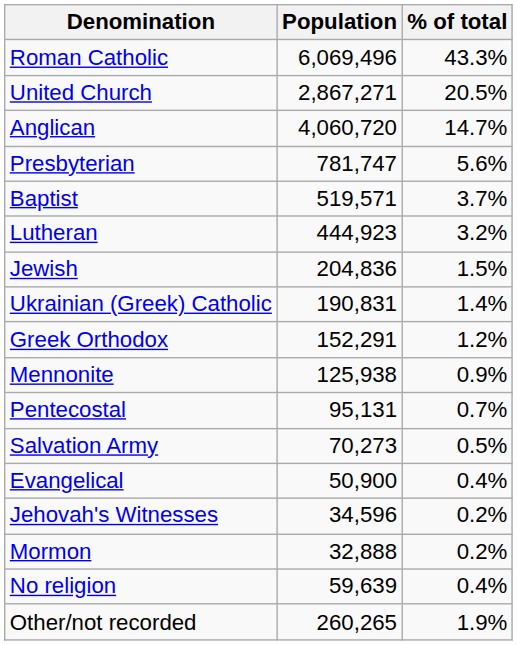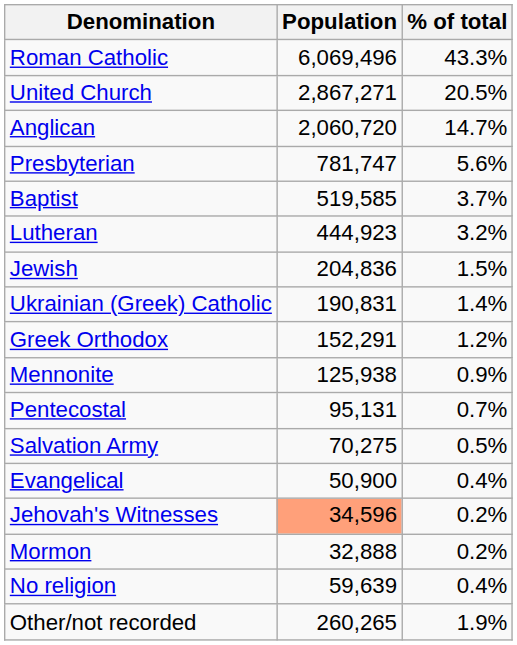Anglican | Population: 4,060,720 -> 2,060,720
Baptist | Population: 519,571 -> 519,585
Salvation Army | Population: 70,273 -> 70,275
Jehovah's Witnesses | Population: no background -> lightsalmon background
